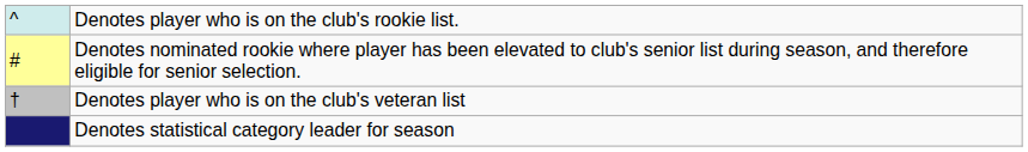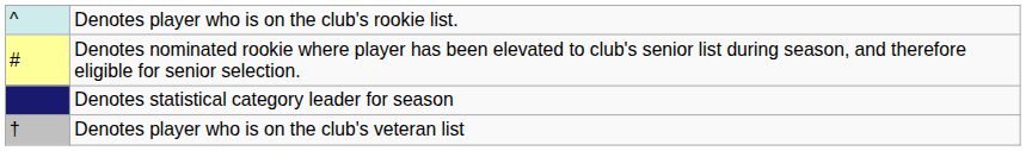rows swapped: Denotes player who is on the club's veteran list <-> Denotes statistical category leader for season
